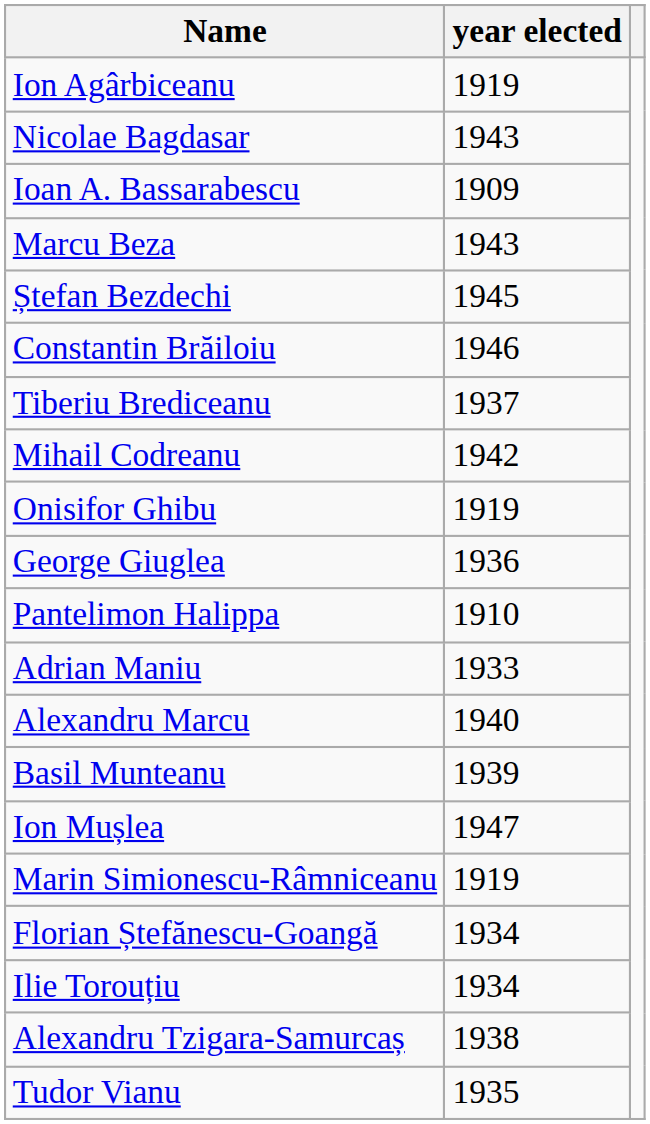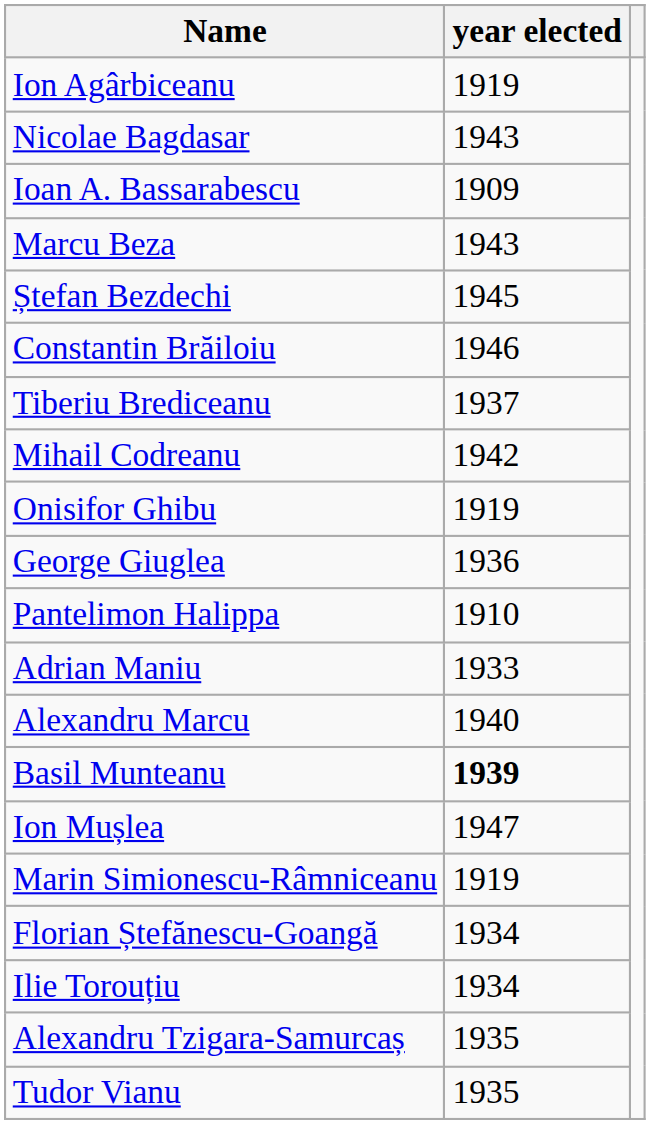Basil Munteanu | year elected: normal -> bold
Alexandru Tzigara-Samurcaș | year elected: 1938 -> 1935
